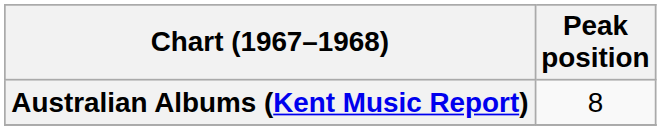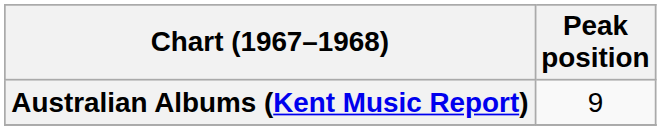Australian Albums (Kent Music Report) | Peak position: 8 -> 9
